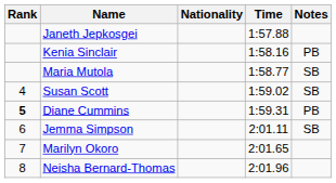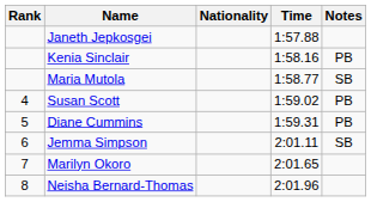Susan Scott | Notes: SB -> PB
Diane Cummins | Rank: bold -> normal
